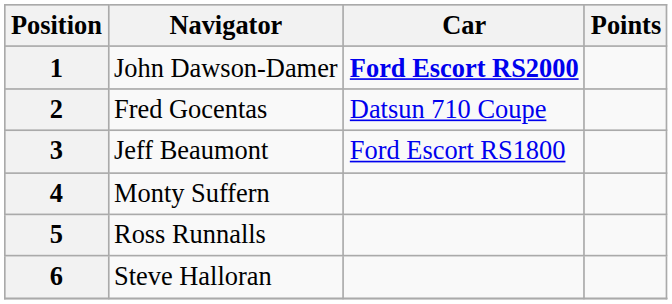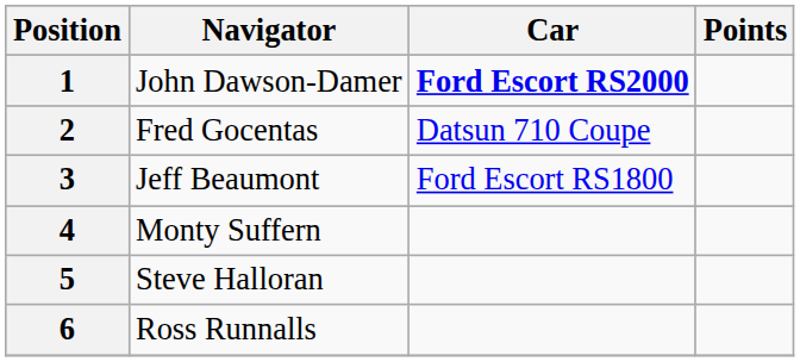5 | Navigator: Ross Runnalls -> Steve Halloran
6 | Navigator: Steve Halloran -> Ross Runnalls
